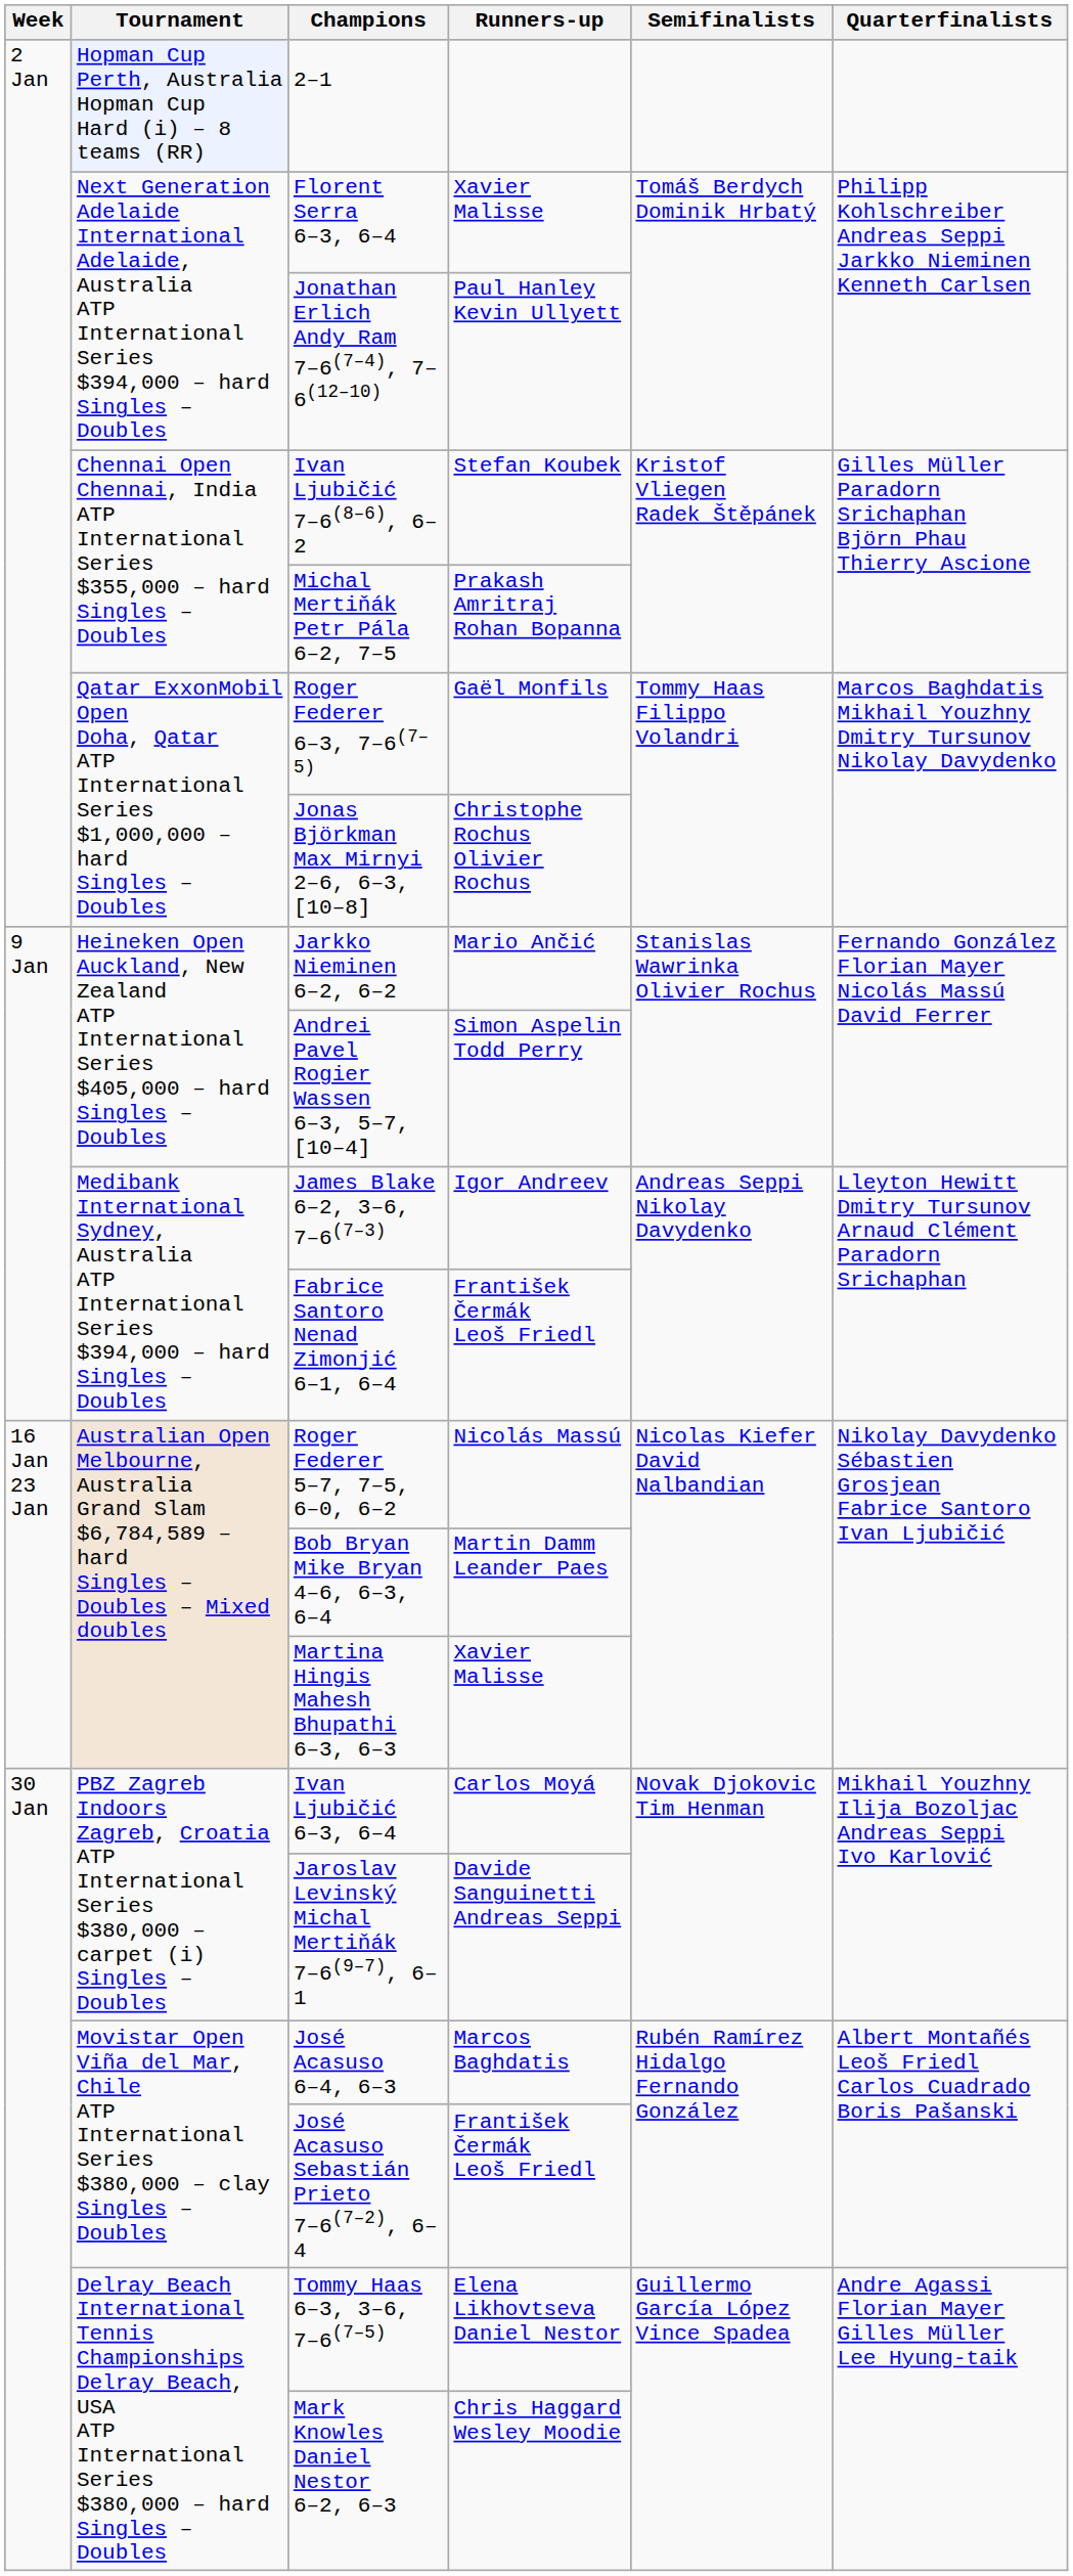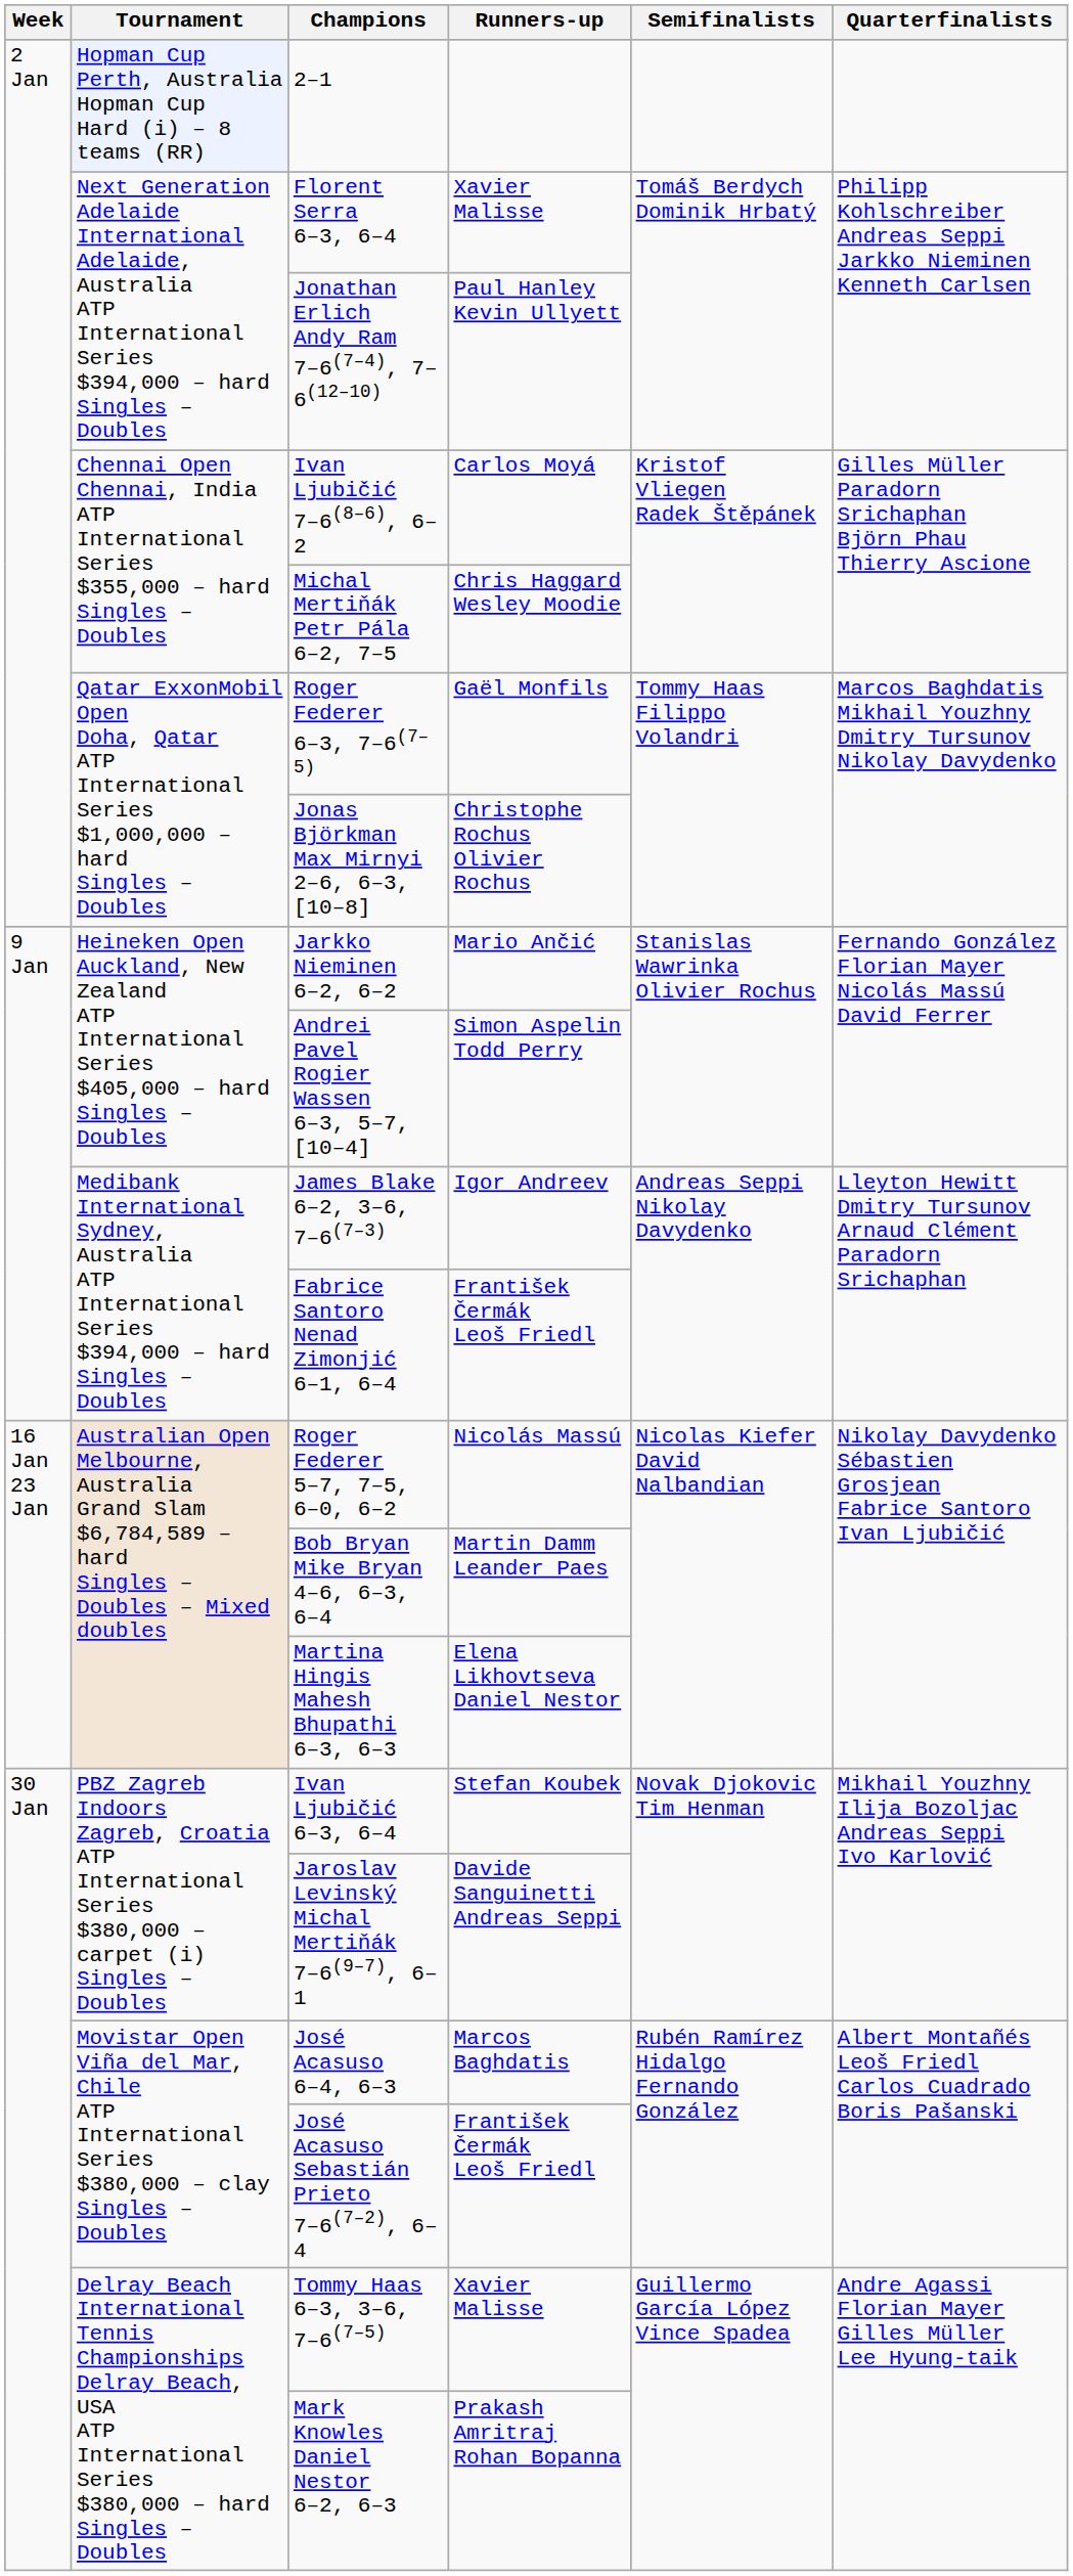Ivan Ljubičić 7–6(8–6), 6–2 | Runners-up: Stefan Koubek -> Carlos Moyá
Michal Mertiňák Petr Pála 6–2, 7–5 | Runners-up: Prakash Amritraj Rohan Bopanna -> Chris Haggard Wesley Moodie
Martina Hingis Mahesh Bhupathi 6–3, 6–3 | Runners-up: Xavier Malisse -> Elena Likhovtseva Daniel Nestor
Ivan Ljubičić 6–3, 6–4 | Runners-up: Carlos Moyá -> Stefan Koubek
Tommy Haas 6–3, 3–6, 7–6(7–5) | Runners-up: Elena Likhovtseva Daniel Nestor -> Xavier Malisse
Mark Knowles Daniel Nestor 6–2, 6–3 | Runners-up: Chris Haggard Wesley Moodie -> Prakash Amritraj Rohan Bopanna
